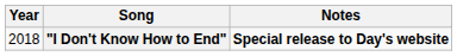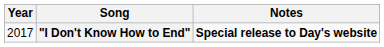"I Don't Know How to End" | Year: 2018 -> 2017
